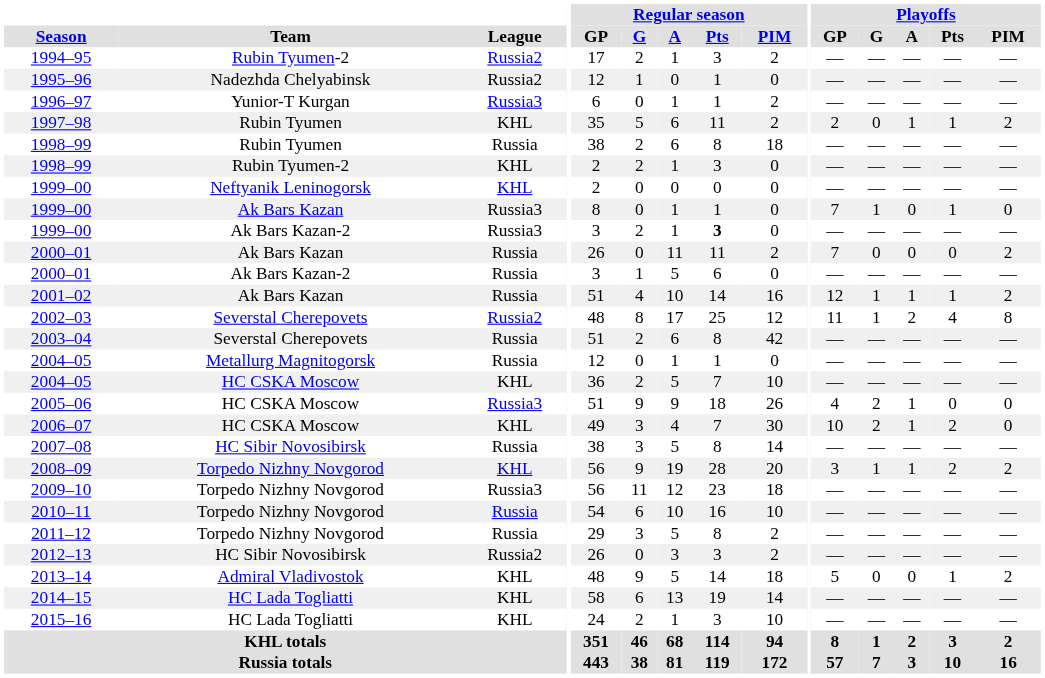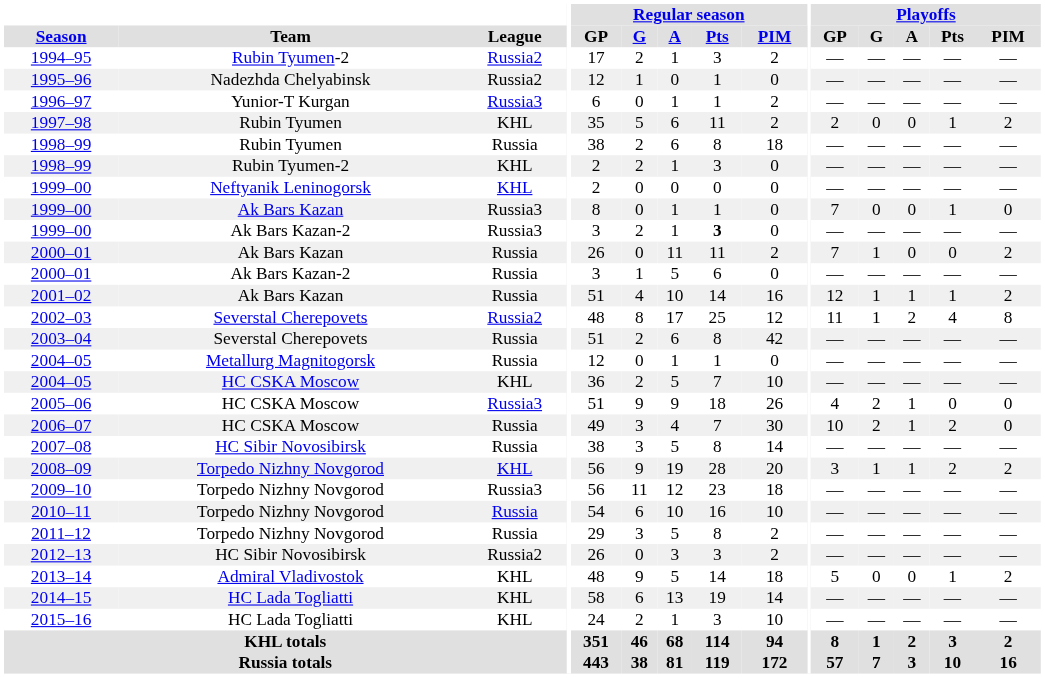1997–98 | Playoffs / A: 1 -> 0
1999–00 / Ak Bars Kazan | Playoffs / G: 1 -> 0
2000–01 / Ak Bars Kazan | Playoffs / G: 0 -> 1
2006–07 | League: KHL -> Russia
